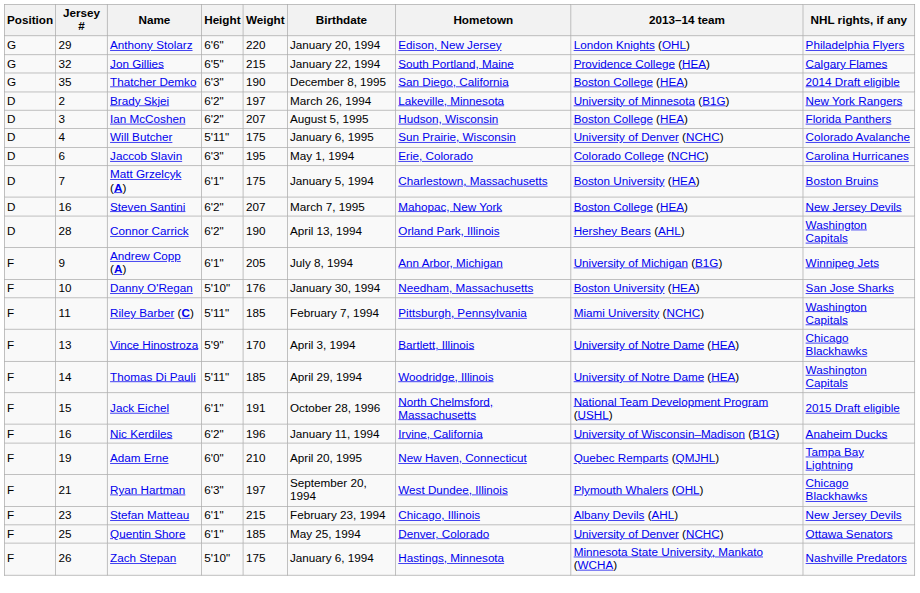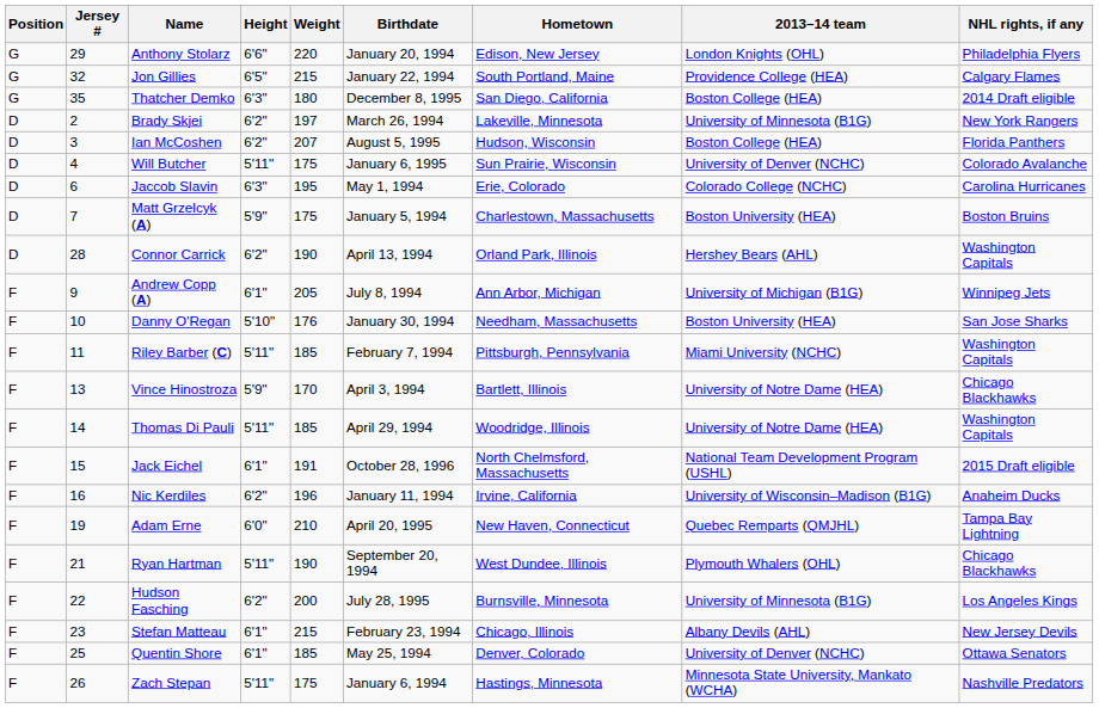Thatcher Demko | Weight: 190 -> 180
Matt Grzelcyk (A) | Height: 6'1" -> 5'9"
- row: D | 16 | Steven Santini | 6'2" | 207 | March 7, 1995 | Mahopac, New York | Boston College (HEA) | New Jersey Devils
Ryan Hartman | Height: 6'3" -> 5'11"
Ryan Hartman | Weight: 197 -> 190
+ row: F | 22 | Hudson Fasching | 6'2" | 200 | July 28, 1995 | Burnsville, Minnesota | University of Minnesota (B1G) | Los Angeles Kings
Zach Stepan | Height: 5'10" -> 5'11"
